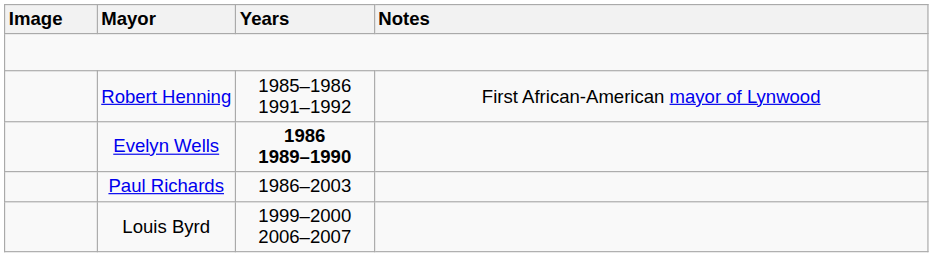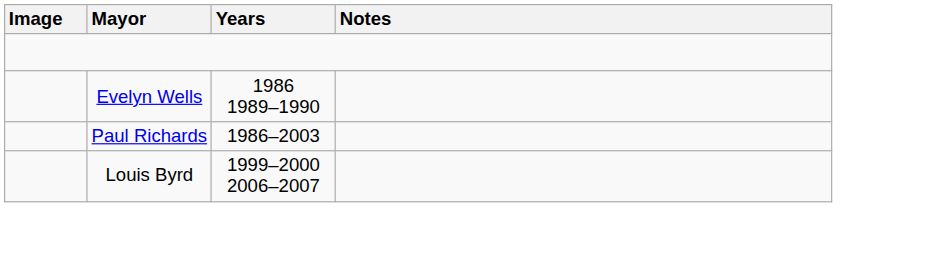- row: Robert Henning | 1985–1986 1991–1992 | First African-American mayor of Lynwood
Evelyn Wells | Years: bold -> normal
